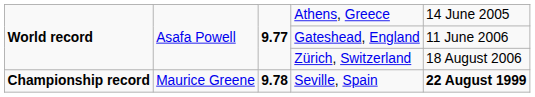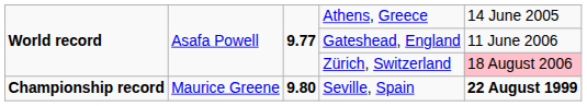Zürich, Switzerland | column 5: no background -> pink background
Seville, Spain | column 3: 9.78 -> 9.80
